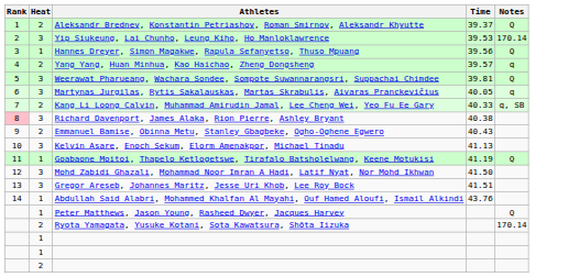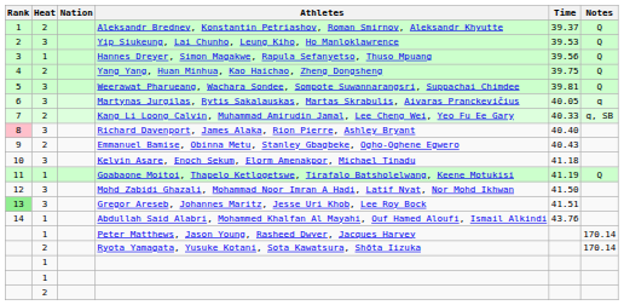+ column: Nation
Yip Siukeung, Lai Chunho, Leung Kiho, Ho Manloklawrence | Notes: 170.14 -> Q
Yang Yang, Huan Minhua, Kao Haichao, Zheng Dongsheng | Time: 39.57 -> 39.75
Yang Yang, Huan Minhua, Kao Haichao, Zheng Dongsheng | Notes: q -> Q
Richard Davenport, James Alaka, Rion Pierre, Ashley Bryant | Time: 40.38 -> 40.40
Kelvin Asare, Enoch Sekum, Elorm Amenakpor, Michael Tinadu | Time: 41.13 -> 41.18
Gregor Areseb, Johannes Maritz, Jesse Uri Khob, Lee Roy Bock | Rank: no background -> lightgreen background
Peter Matthews, Jason Young, Rasheed Dwyer, Jacques Harvey | Notes: Q -> 170.14
